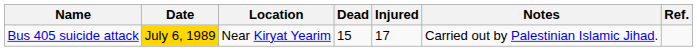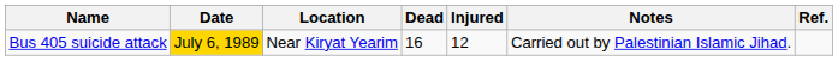Bus 405 suicide attack | Dead: 15 -> 16
Bus 405 suicide attack | Injured: 17 -> 12
